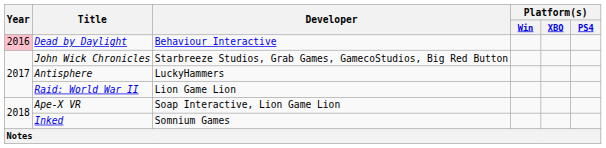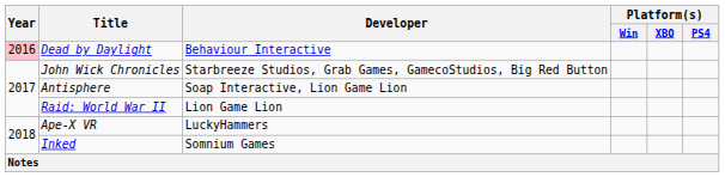Antisphere | Developer: LuckyHammers -> Soap Interactive, Lion Game Lion
Ape-X VR | Developer: Soap Interactive, Lion Game Lion -> LuckyHammers
